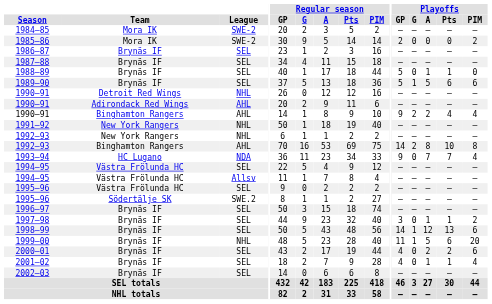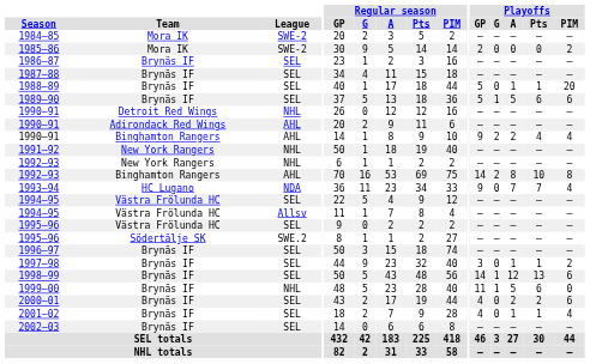1988–89 | Playoffs / PIM: 0 -> 20
1999–00 | Playoffs / PIM: 20 -> 0
